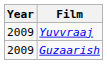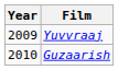Guzaarish | Year: 2009 -> 2010
